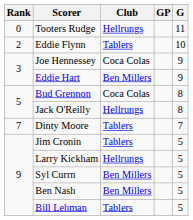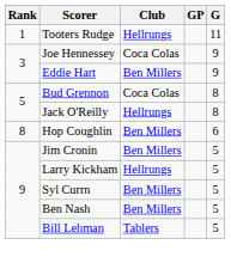Tooters Rudge | Rank: 0 -> 1
- row: 2 | Eddie Flynn | Tablers | 10
- row: 7 | Dinty Moore | Tablers | 7
+ row: 8 | Hop Coughlin | Ben Millers | 6
Jim Cronin | Club: Tablers -> Ben Millers
